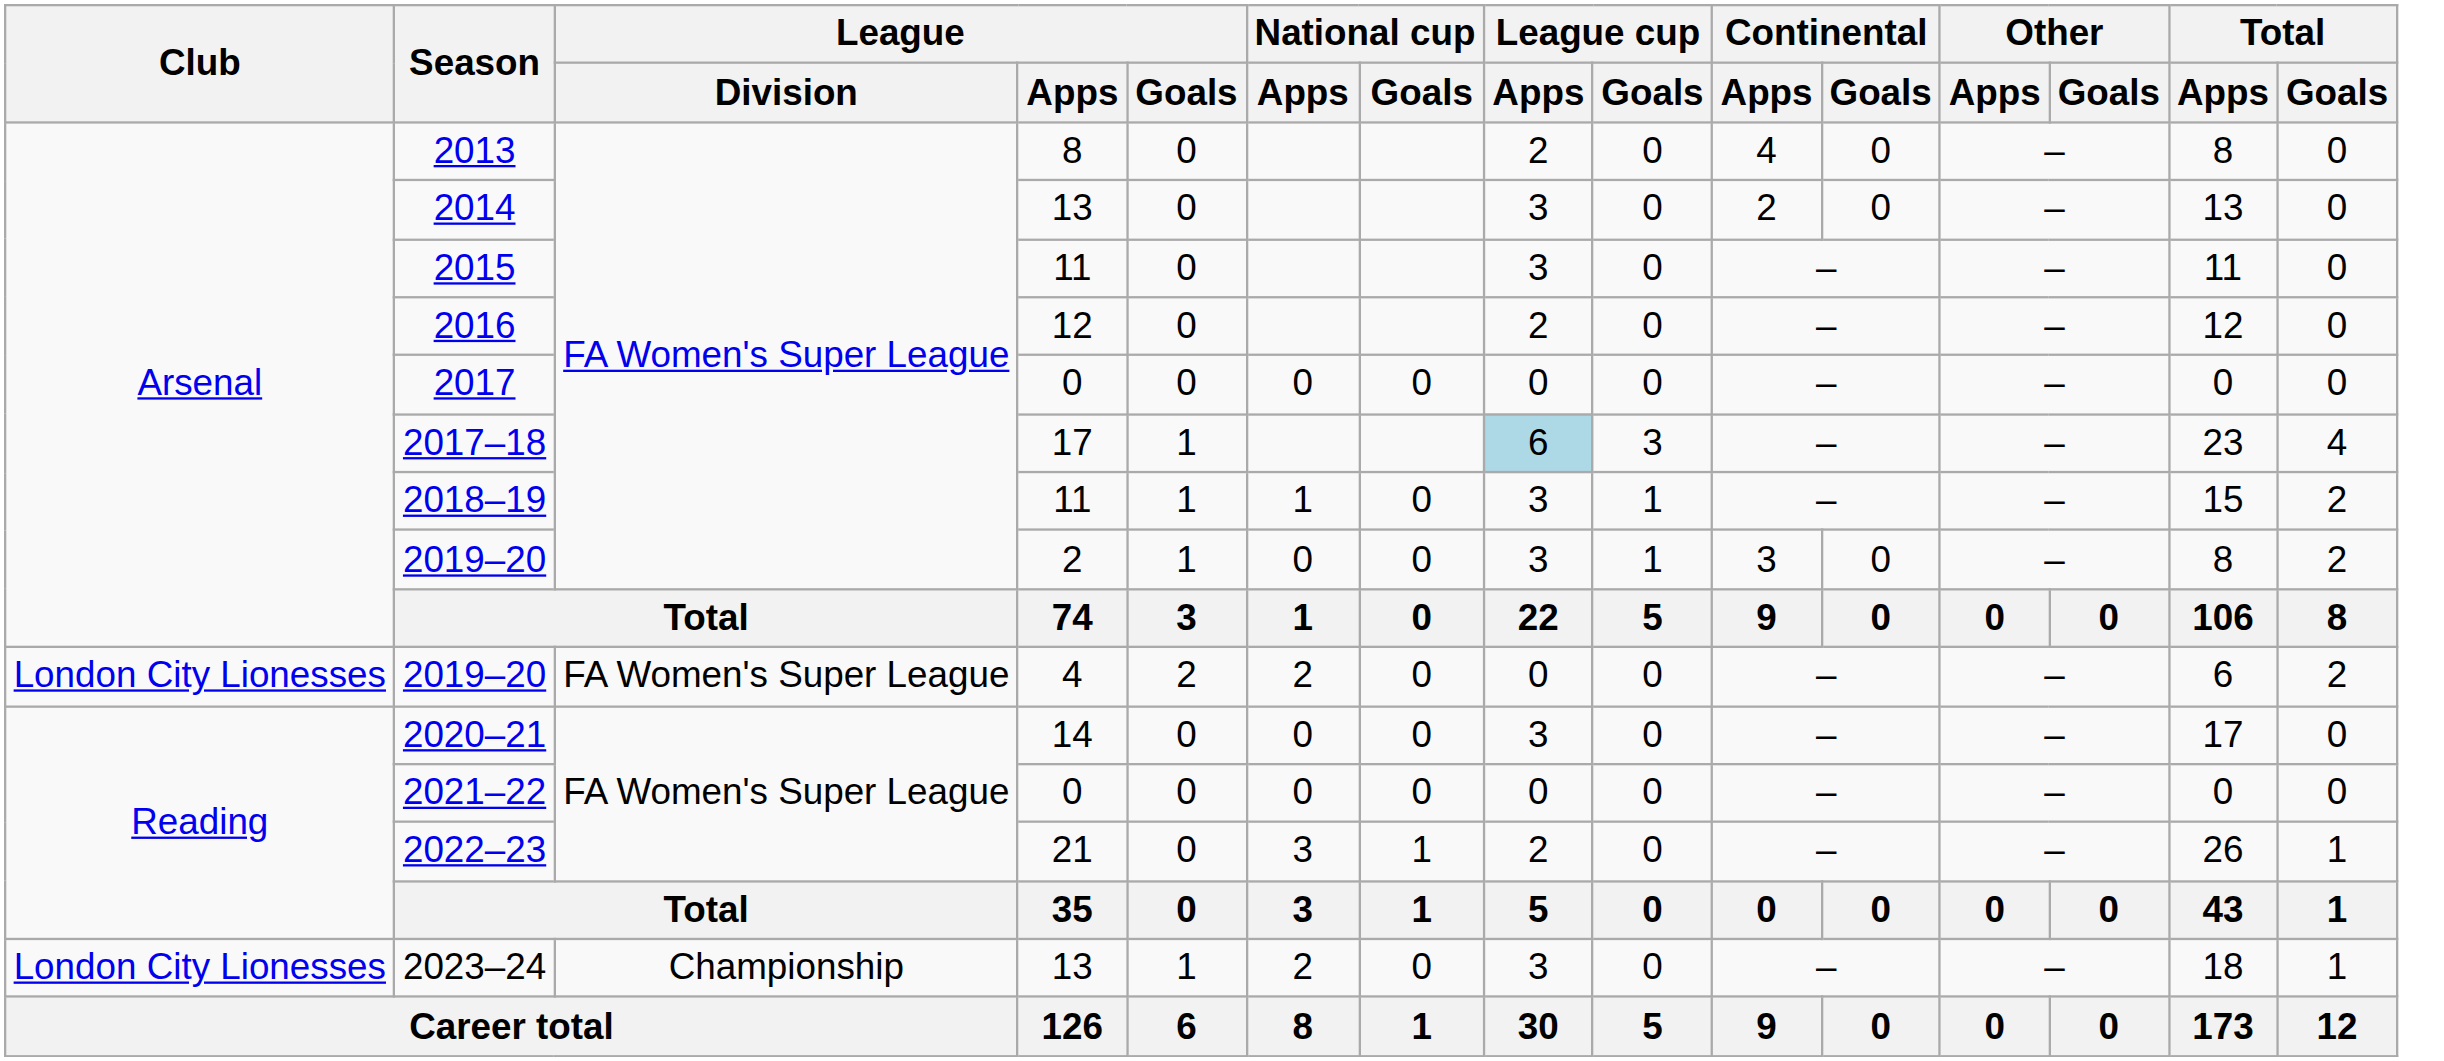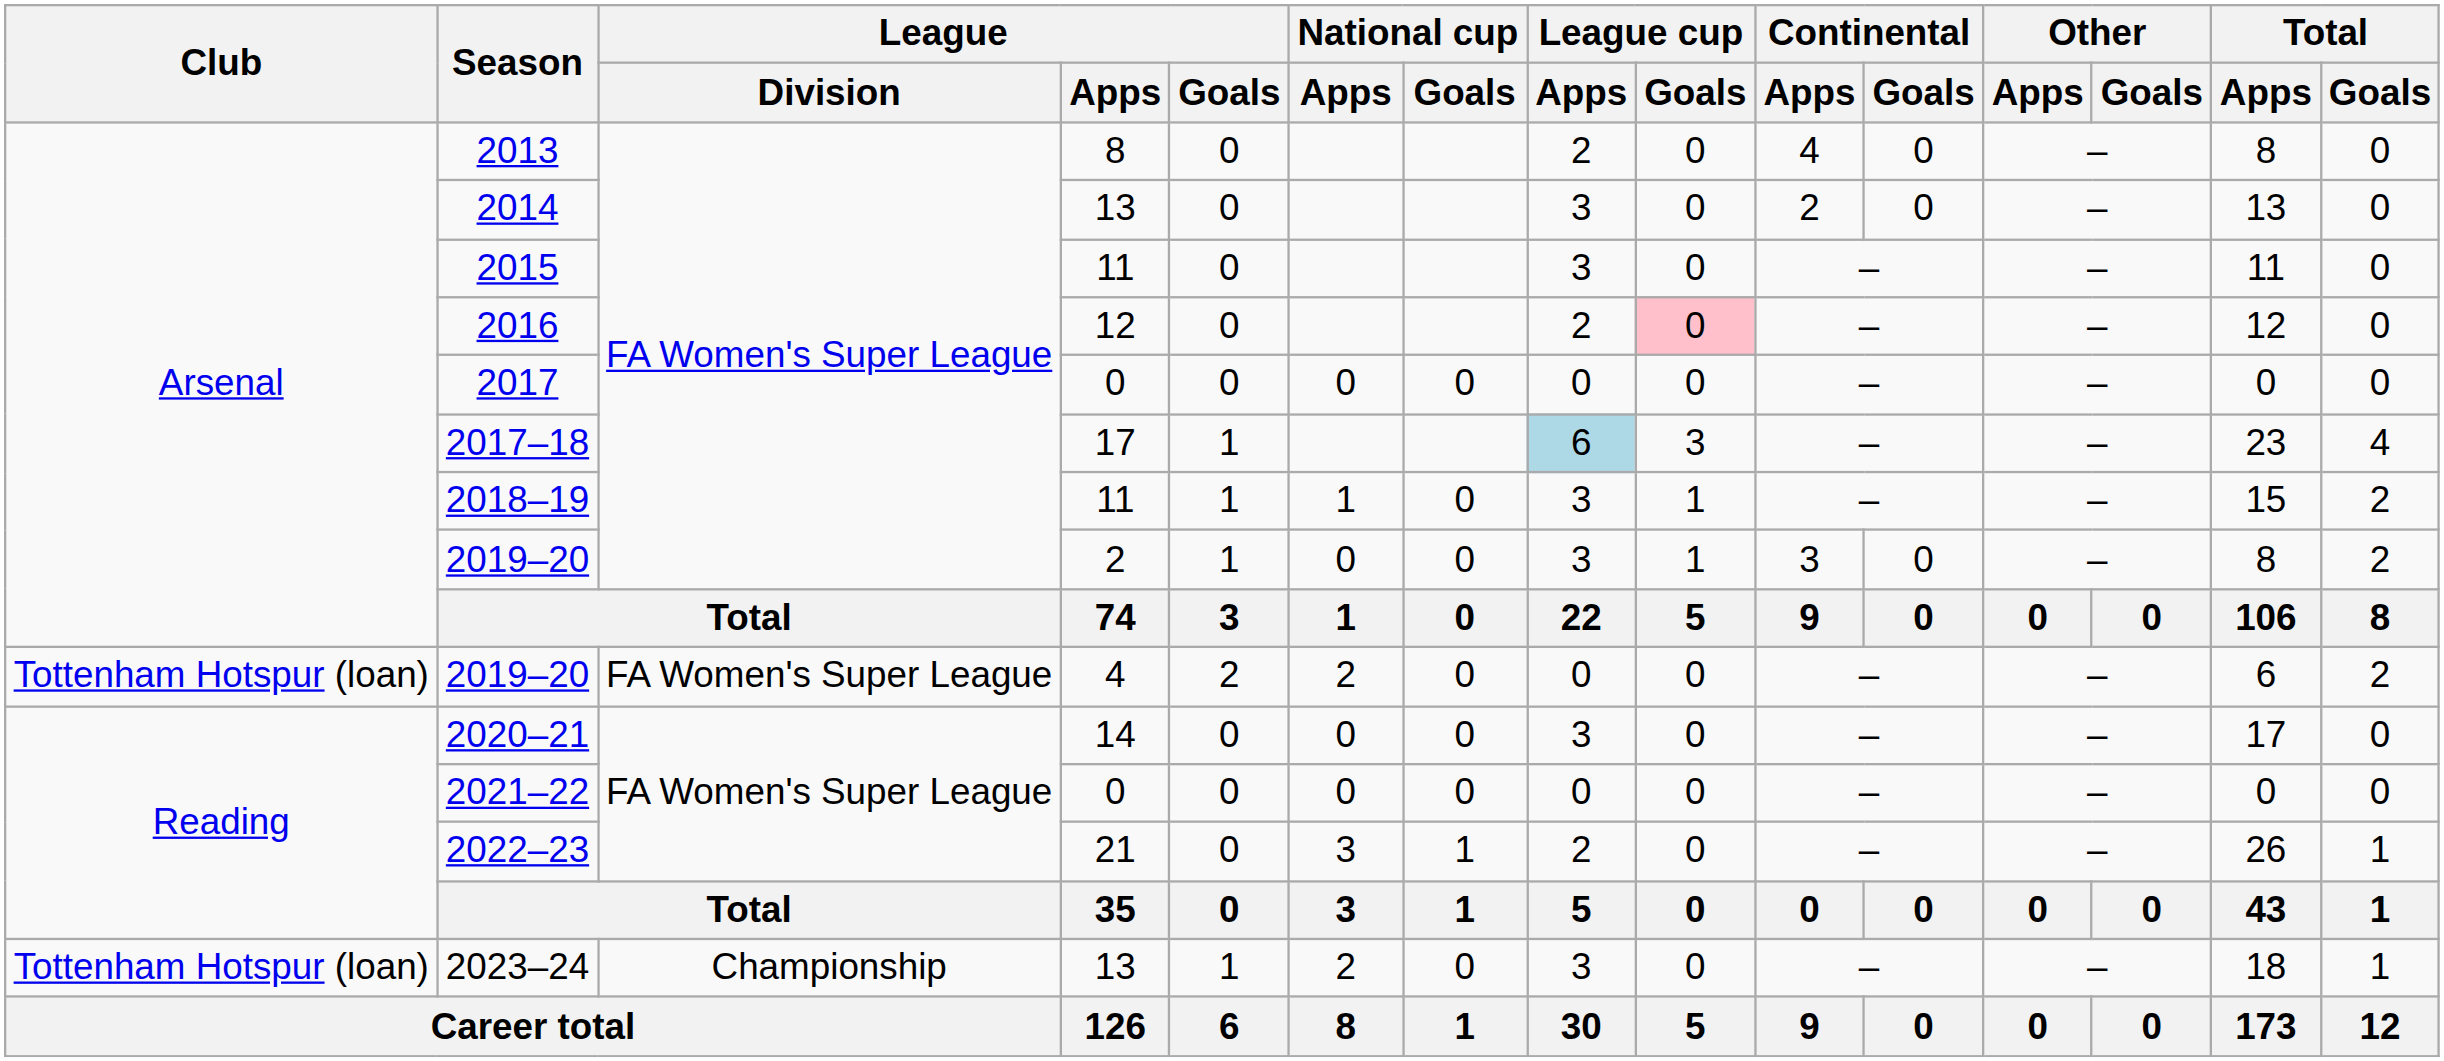2016 | League cup / Goals: no background -> pink background
2019–20 / 4 | Club: London City Lionesses -> Tottenham Hotspur (loan)
2023–24 | Club: London City Lionesses -> Tottenham Hotspur (loan)
